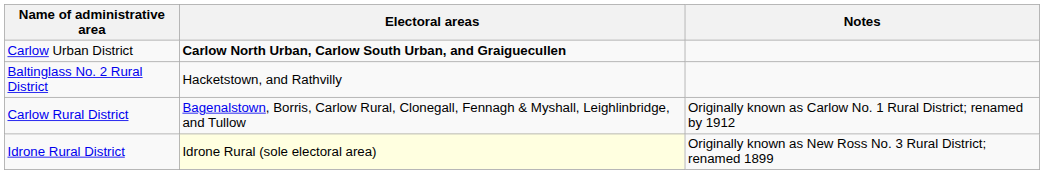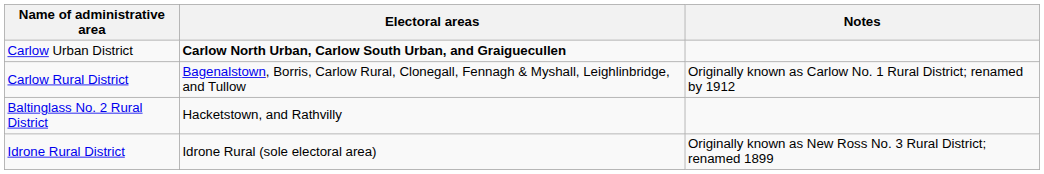rows swapped: Baltinglass No. 2 Rural District <-> Carlow Rural District
Idrone Rural District | Electoral areas: lightyellow background -> no background
